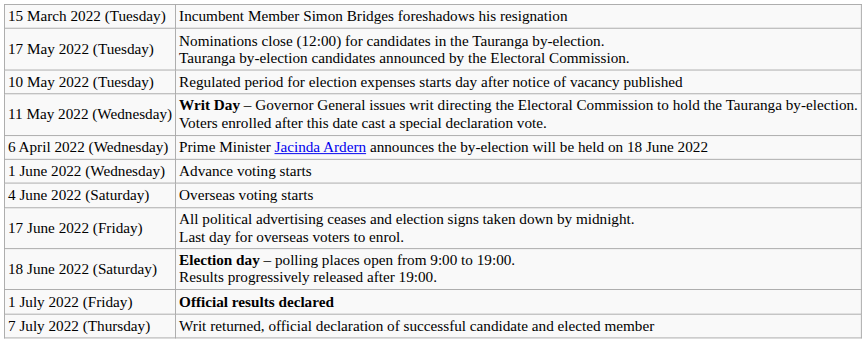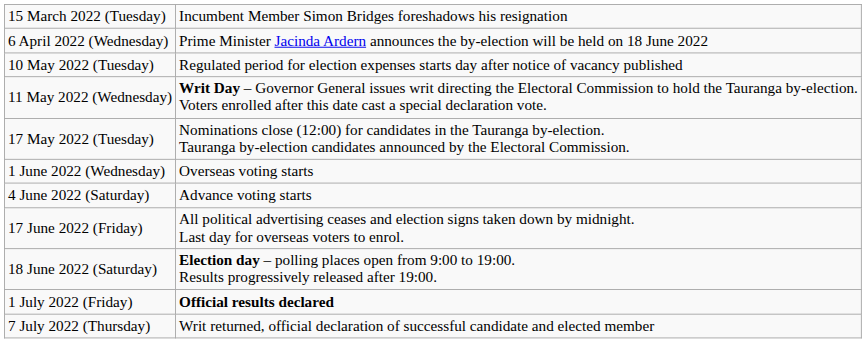rows swapped: 6 April 2022 (Wednesday) <-> 17 May 2022 (Tuesday)
1 June 2022 (Wednesday) | column 2: Advance voting starts -> Overseas voting starts
4 June 2022 (Saturday) | column 2: Overseas voting starts -> Advance voting starts
